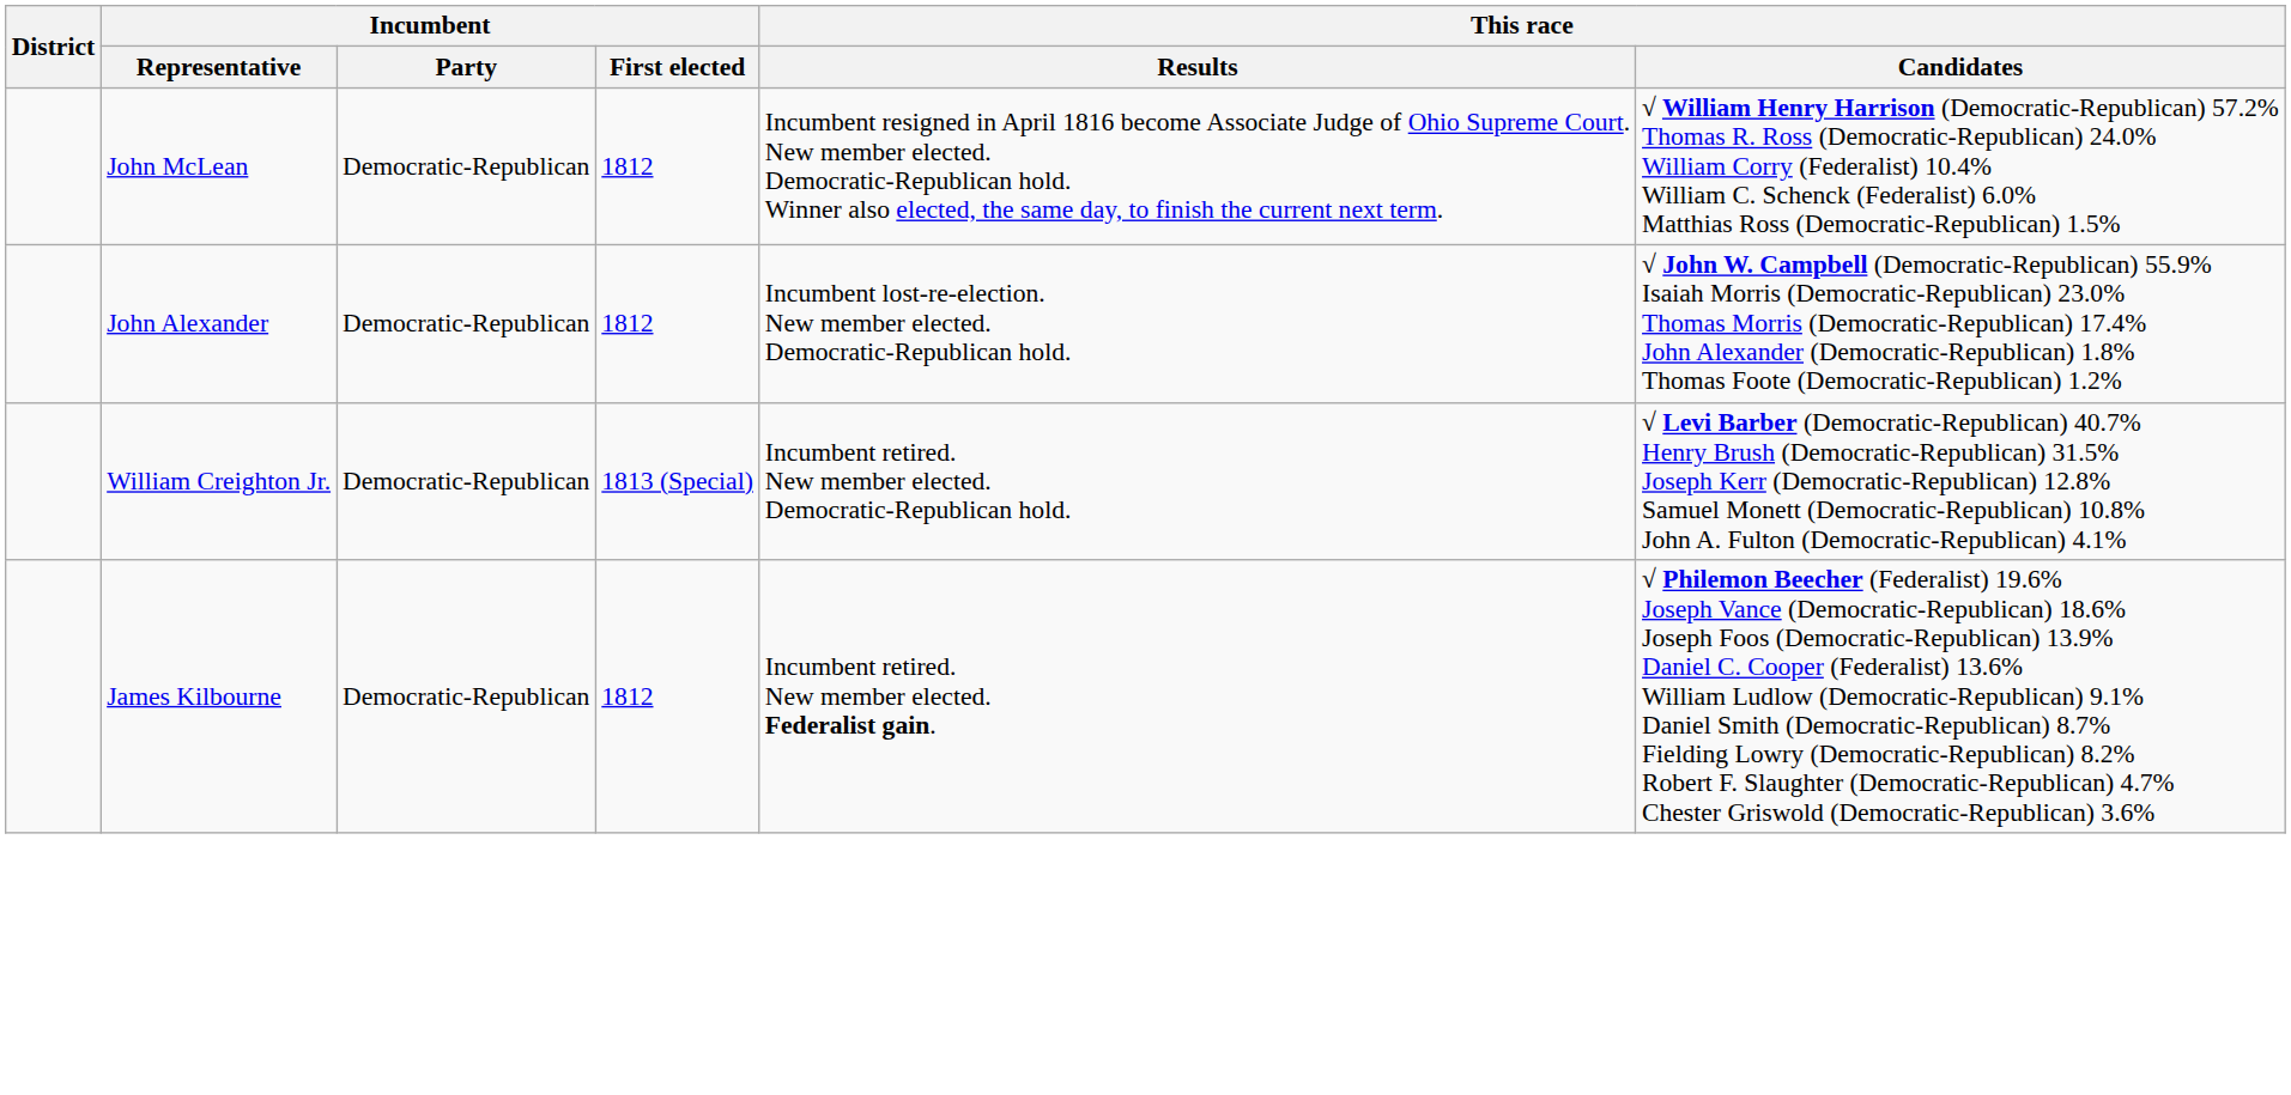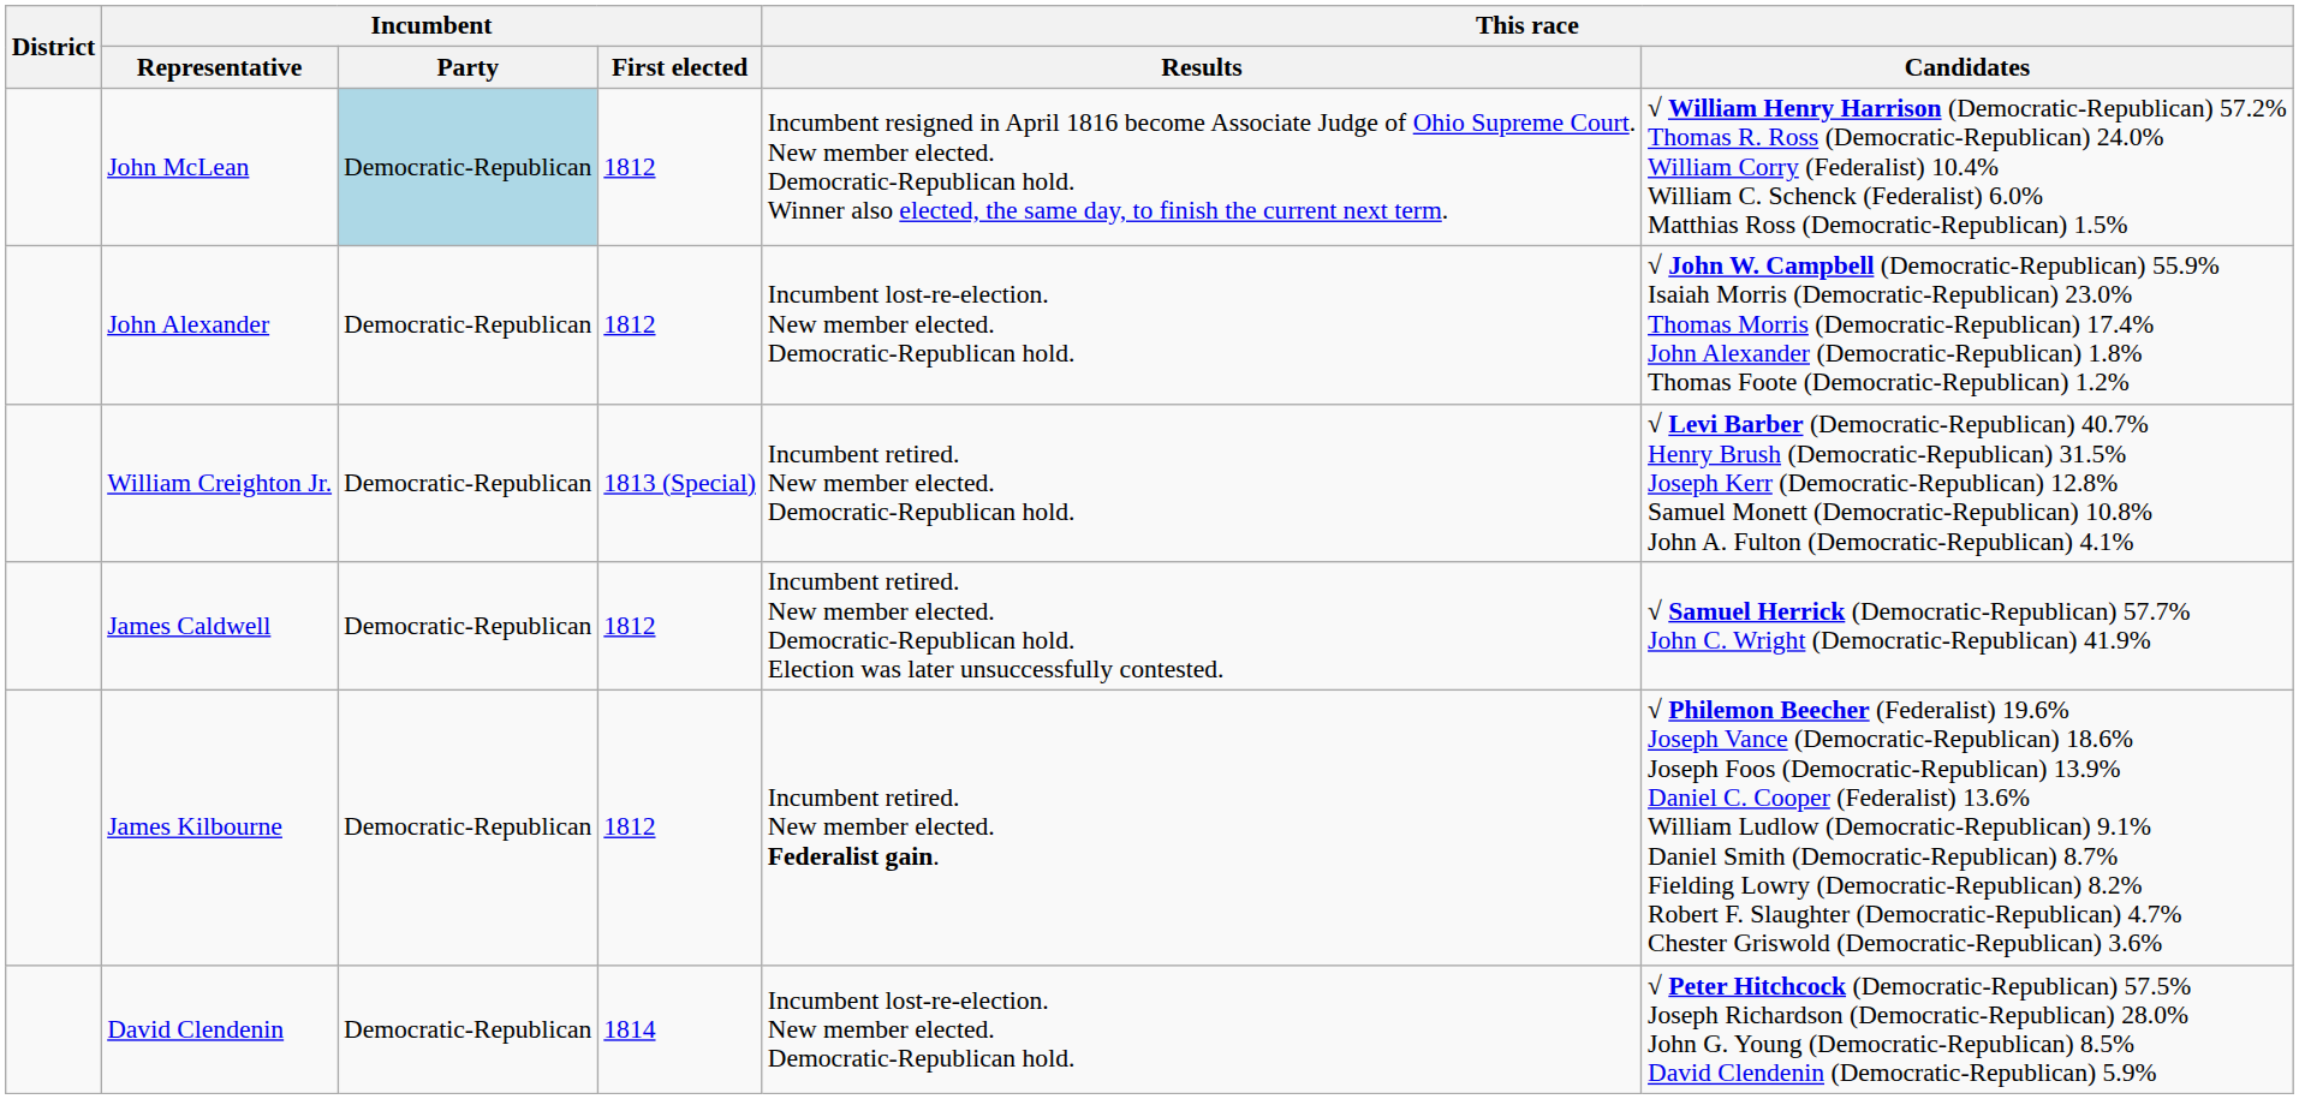John McLean | Incumbent / Party: no background -> lightblue background
+ row: James Caldwell | Democratic-Republican | 1812 | Incumbent retired. New member elected. Democratic-Republican hold. Election was later unsuccessfully contested. | √ Samuel Herrick (Democratic-Republican) 57.7% John C. Wright (Democratic-Republican) 41.9%
+ row: David Clendenin | Democratic-Republican | 1814 | Incumbent lost-re-election. New member elected. Democratic-Republican hold. | √ Peter Hitchcock (Democratic-Republican) 57.5% Joseph Richardson (Democratic-Republican) 28.0% John G. Young (Democratic-Republican) 8.5% David Clendenin (Democratic-Republican) 5.9%
